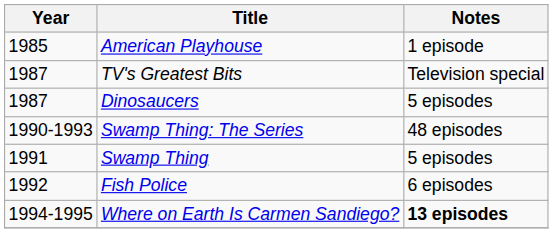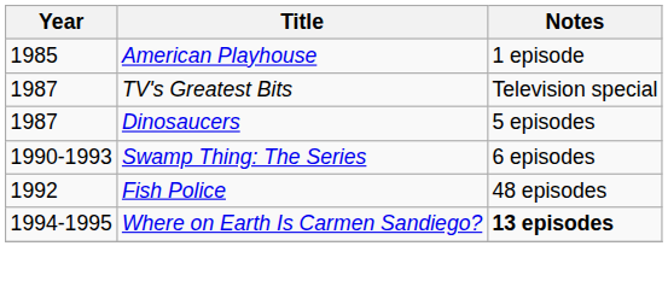Swamp Thing: The Series | Notes: 48 episodes -> 6 episodes
- row: 1991 | Swamp Thing | 5 episodes
Fish Police | Notes: 6 episodes -> 48 episodes
